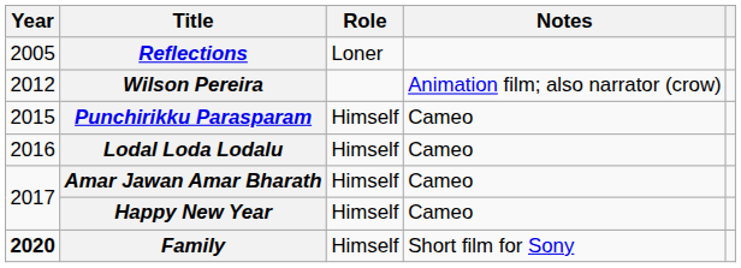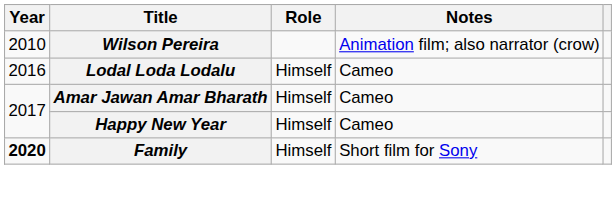- row: 2005 | Reflections | Loner
Wilson Pereira | Year: 2012 -> 2010
- row: 2015 | Punchirikku Parasparam | Himself | Cameo
